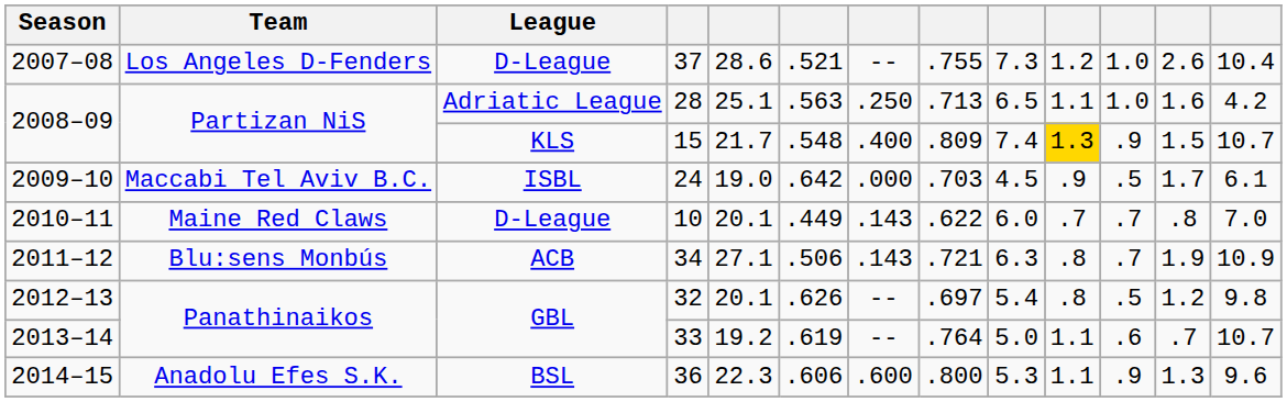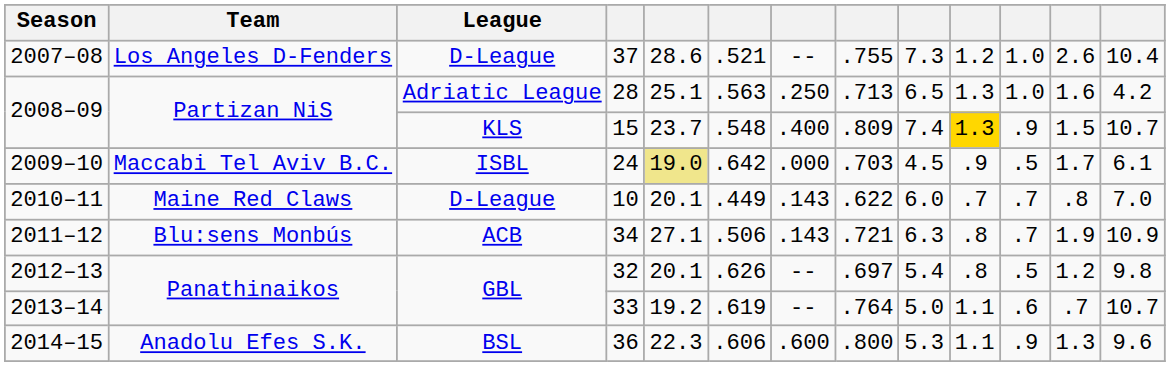28 | column 10: 1.1 -> 1.3
15 | column 5: 21.7 -> 23.7
24 | column 5: no background -> khaki background
